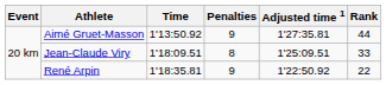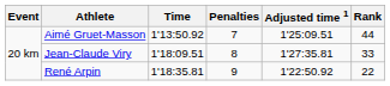Aimé Gruet-Masson | Penalties: 9 -> 7
Aimé Gruet-Masson | Adjusted time 1: 1'27:35.81 -> 1'25:09.51
Jean-Claude Viry | Adjusted time 1: 1'25:09.51 -> 1'27:35.81
